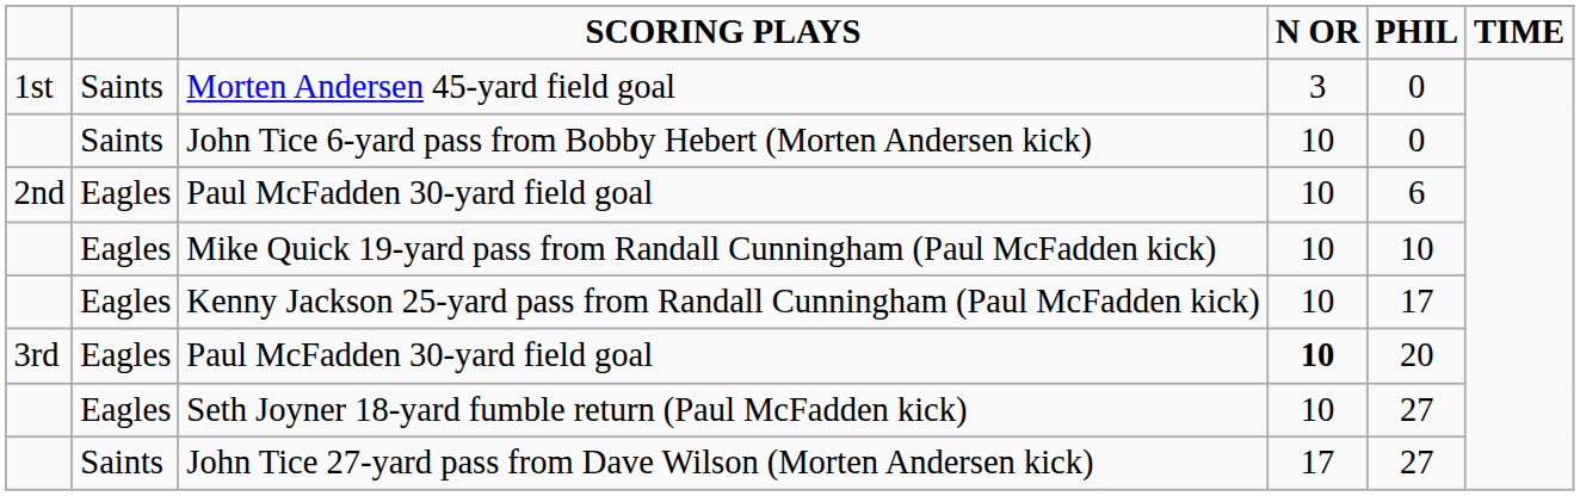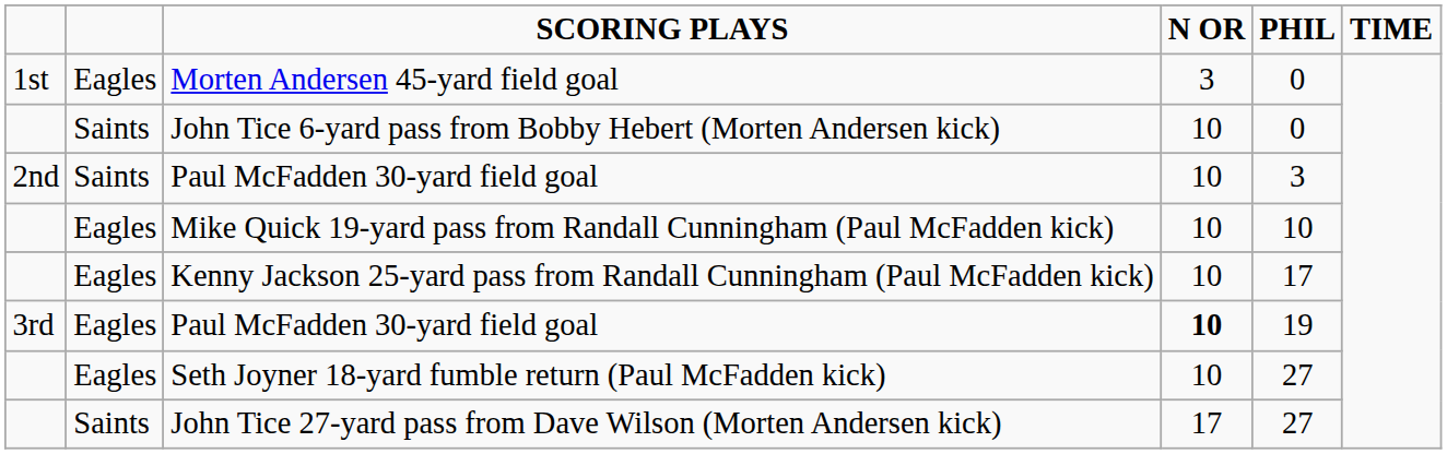Morten Andersen 45-yard field goal | column 2: Saints -> Eagles
2nd / Paul McFadden 30-yard field goal | column 2: Eagles -> Saints
2nd / Paul McFadden 30-yard field goal | PHIL: 6 -> 3
3rd / Paul McFadden 30-yard field goal | PHIL: 20 -> 19
